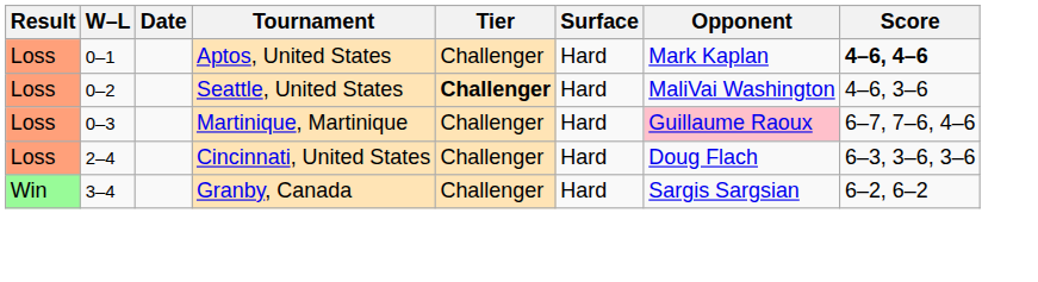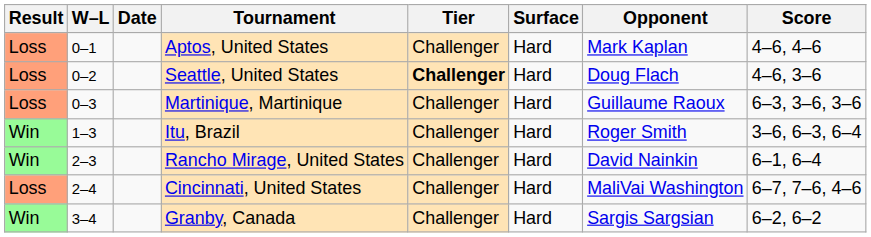Aptos, United States | Score: bold -> normal
Seattle, United States | Opponent: MaliVai Washington -> Doug Flach
Martinique, Martinique | Opponent: pink background -> no background
Martinique, Martinique | Score: 6–7, 7–6, 4–6 -> 6–3, 3–6, 3–6
+ row: Win | 1–3 | Itu, Brazil | Challenger | Hard | Roger Smith | 3–6, 6–3, 6–4
+ row: Win | 2–3 | Rancho Mirage, United States | Challenger | Hard | David Nainkin | 6–1, 6–4
Cincinnati, United States | Opponent: Doug Flach -> MaliVai Washington
Cincinnati, United States | Score: 6–3, 3–6, 3–6 -> 6–7, 7–6, 4–6
